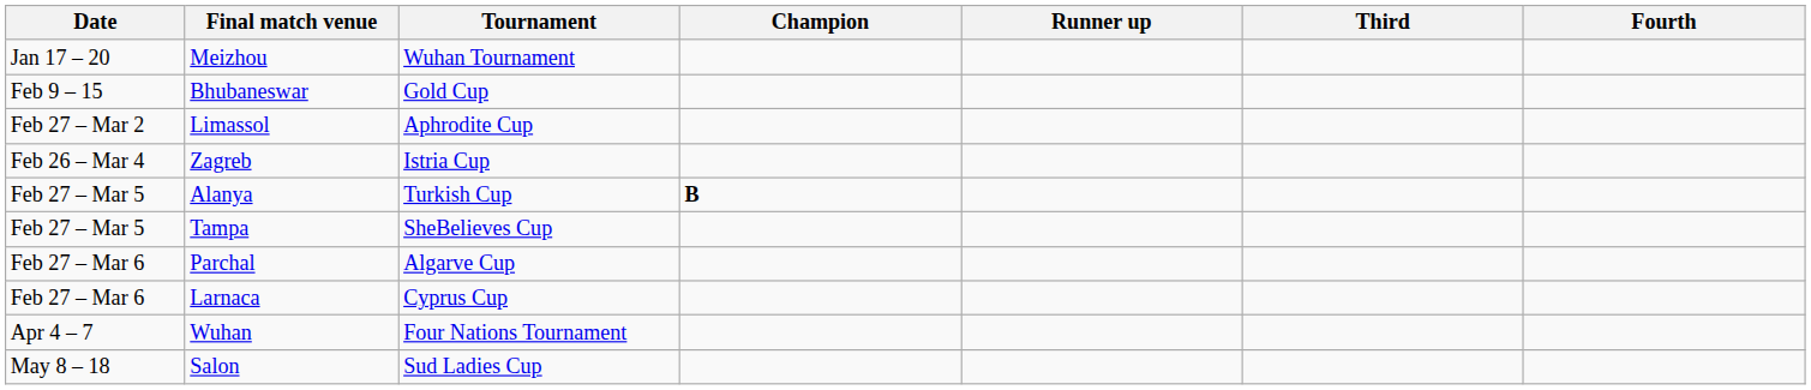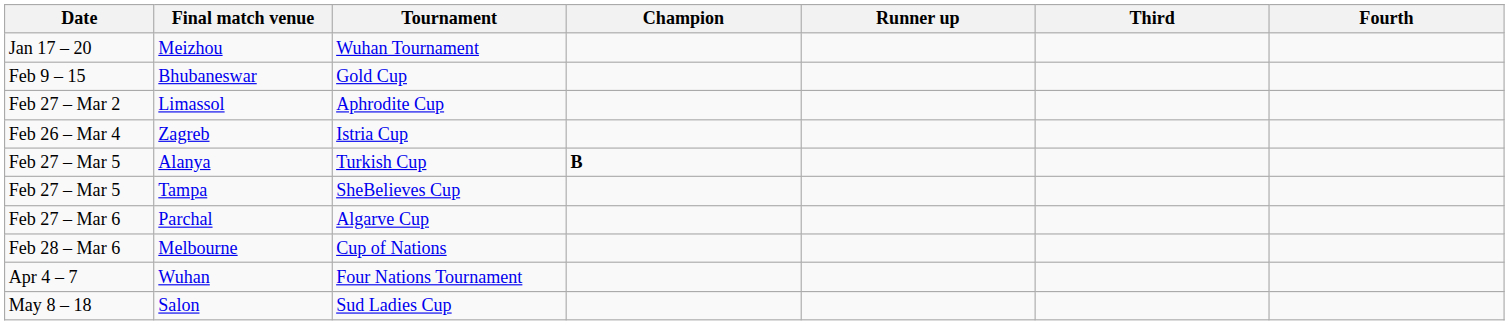- row: Feb 27 – Mar 6 | Larnaca | Cyprus Cup
+ row: Feb 28 – Mar 6 | Melbourne | Cup of Nations
